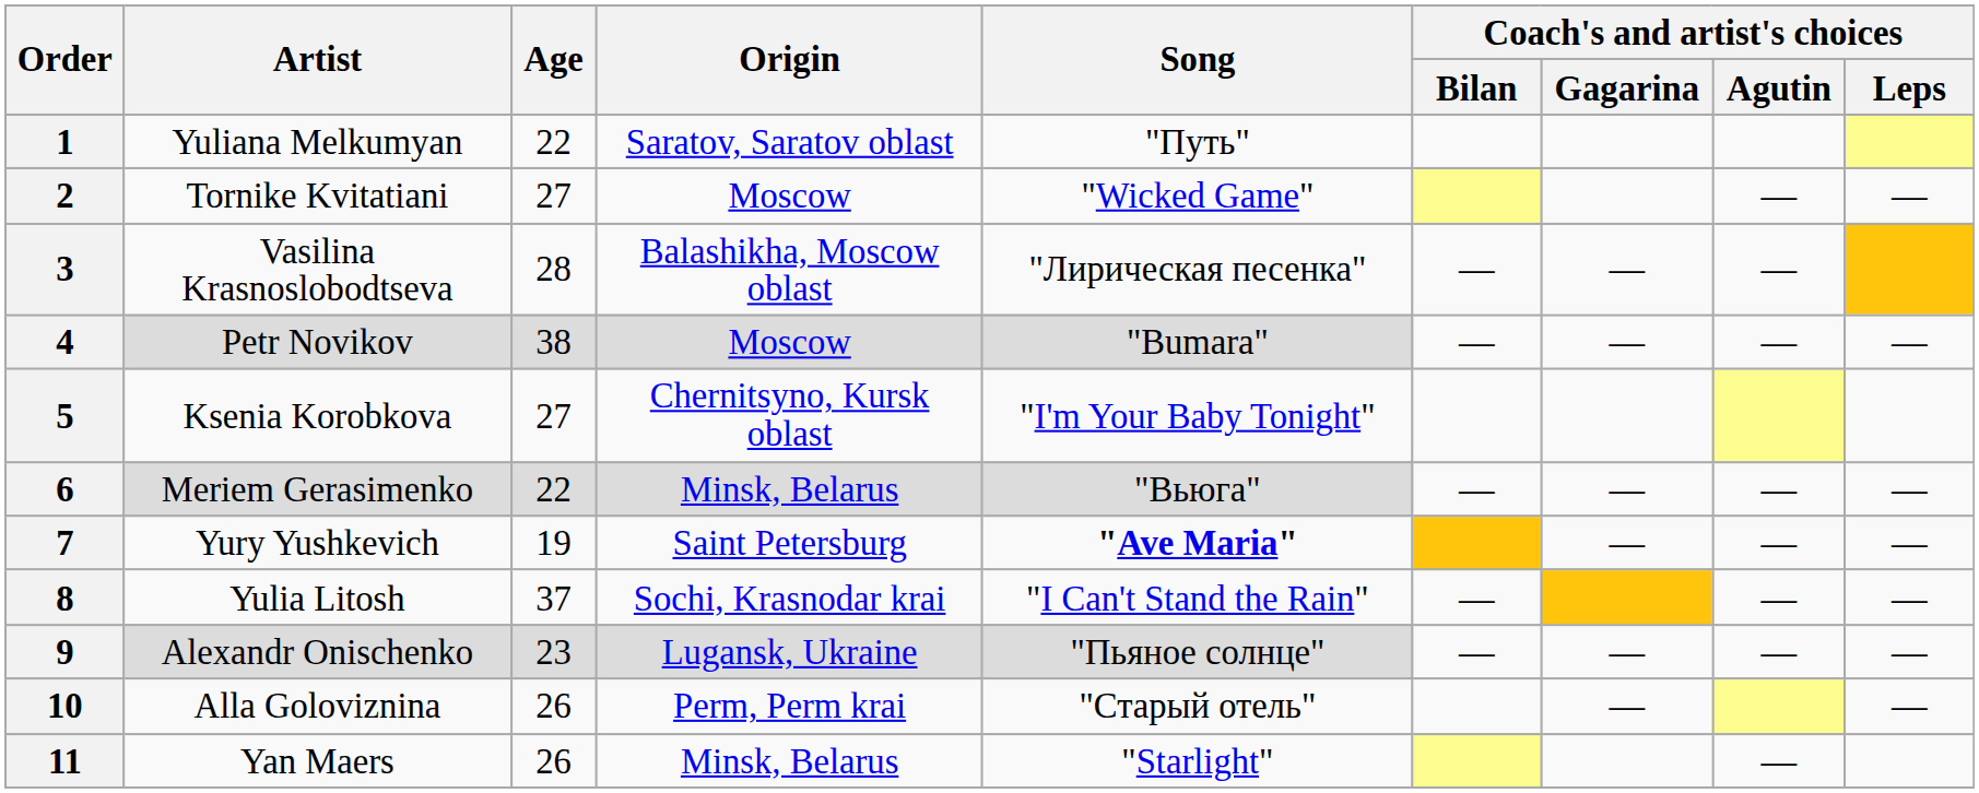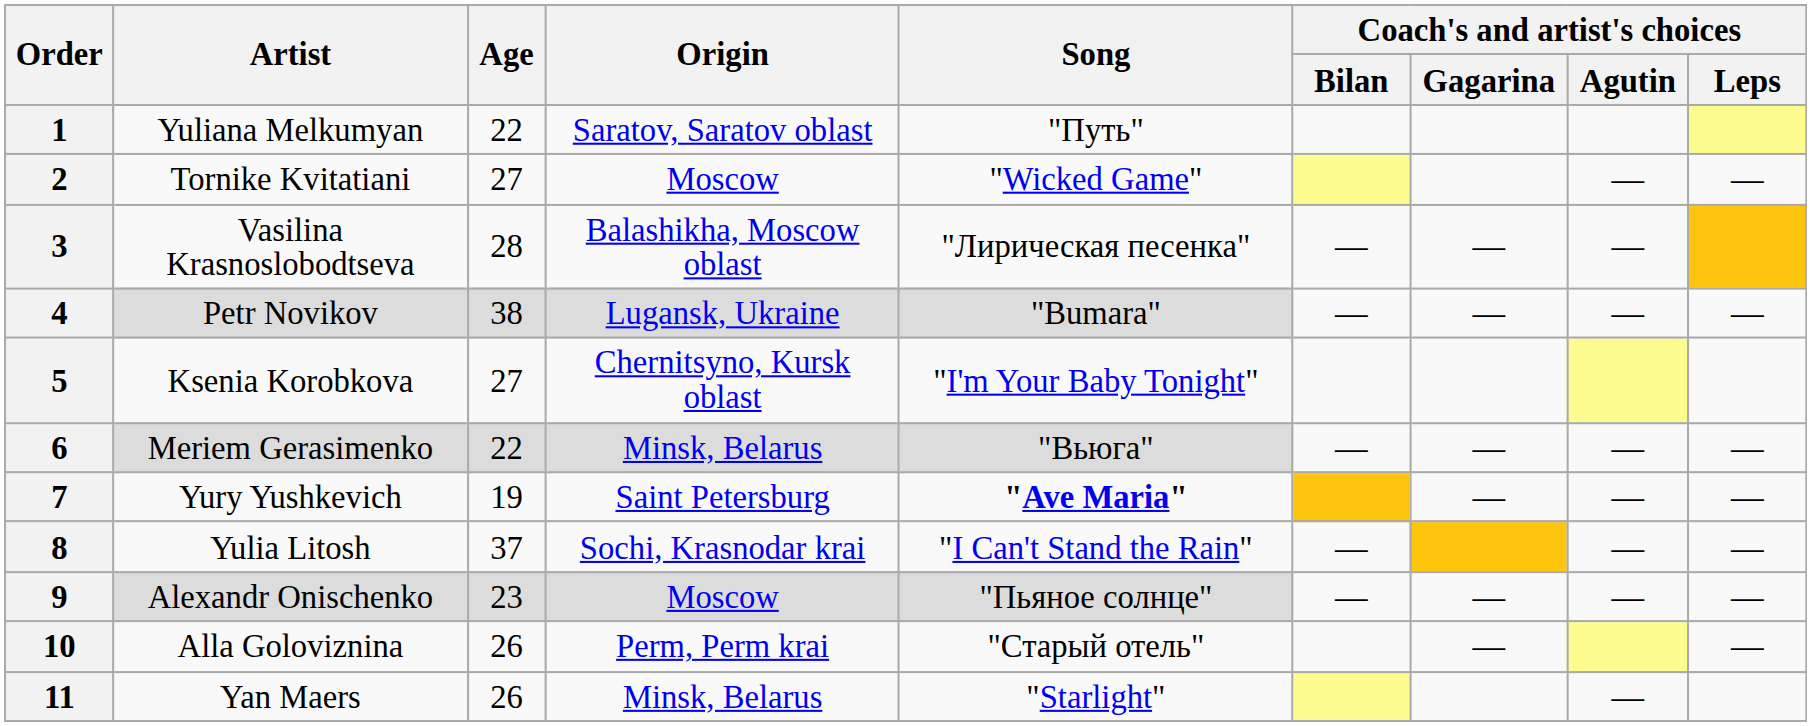4 | Origin: Moscow -> Lugansk, Ukraine
9 | Origin: Lugansk, Ukraine -> Moscow
